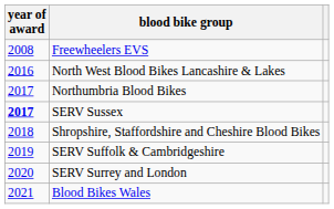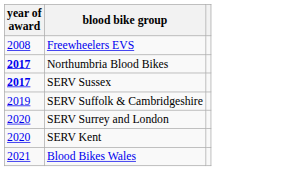- row: 2016 | North West Blood Bikes Lancashire & Lakes
Northumbria Blood Bikes | year of award: normal -> bold
- row: 2018 | Shropshire, Staffordshire and Cheshire Blood Bikes
+ row: 2020 | SERV Kent
